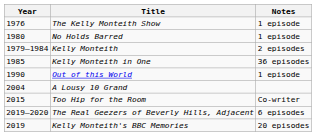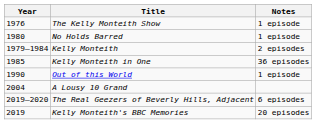- row: 2015 | Too Hip for the Room | Co-writer
